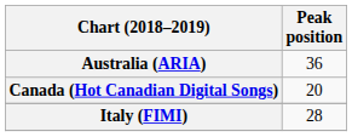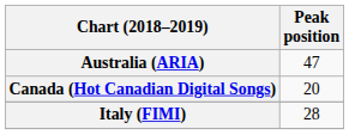Australia (ARIA) | Peak position: 36 -> 47
